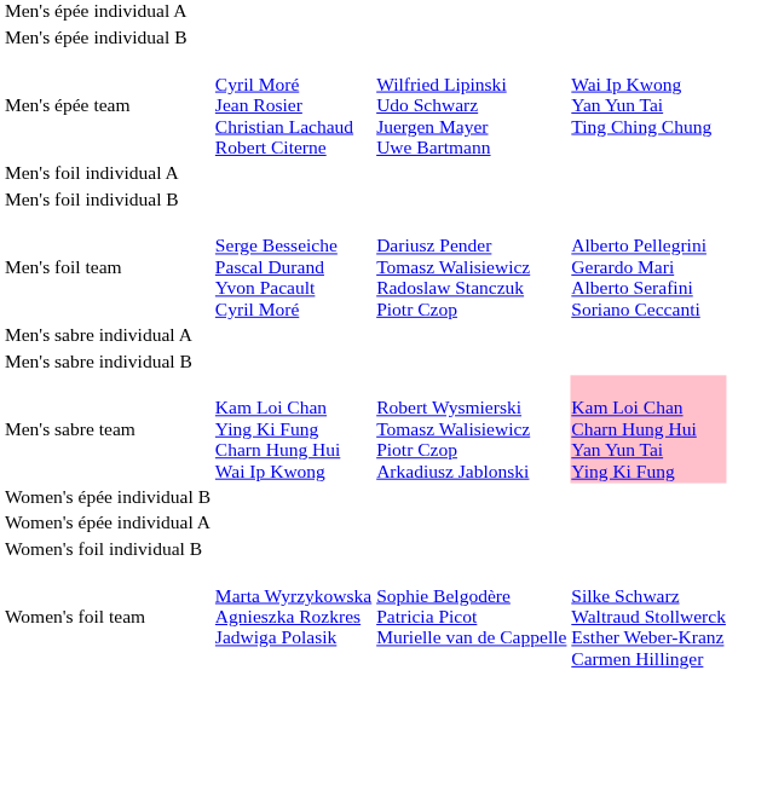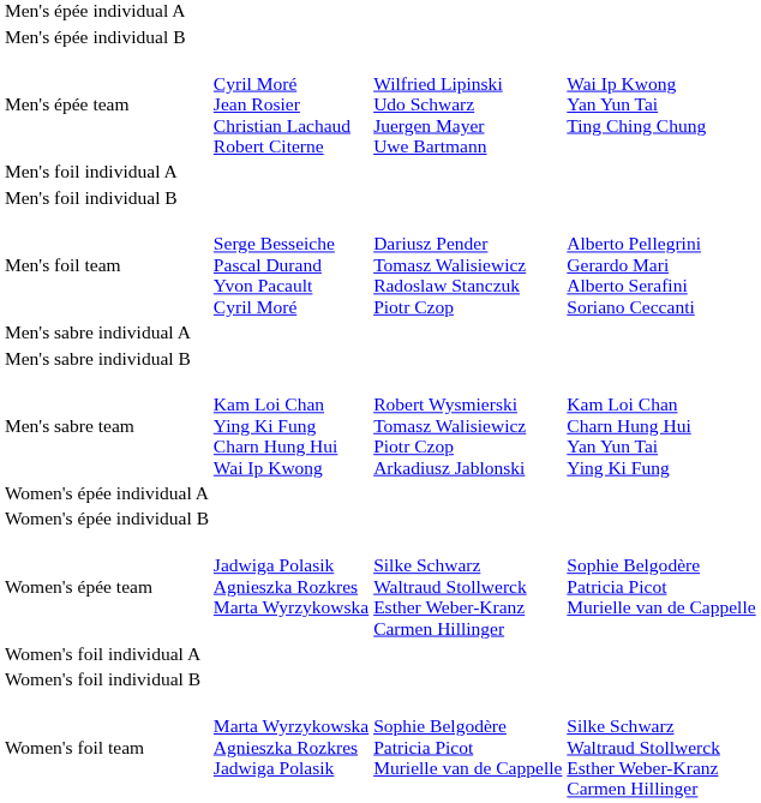Men's sabre team | column 4: pink background -> no background
rows swapped: Women's épée individual A <-> Women's épée individual B
+ row: Women's épée team | Jadwiga Polasik Agnieszka Rozkres Marta Wyrzykowska | Silke Schwarz Waltraud Stollwerck Esther Weber-Kranz Carmen Hillinger | Sophie Belgodère Patricia Picot Murielle van de Cappelle
+ row: Women's foil individual A
